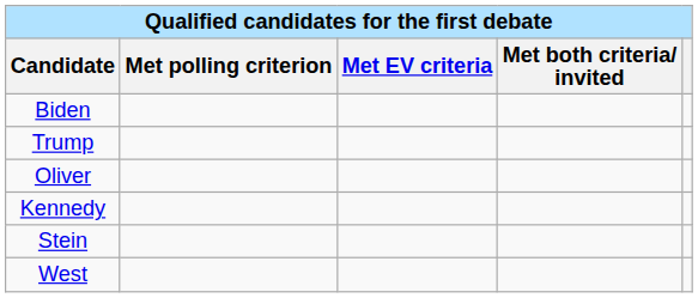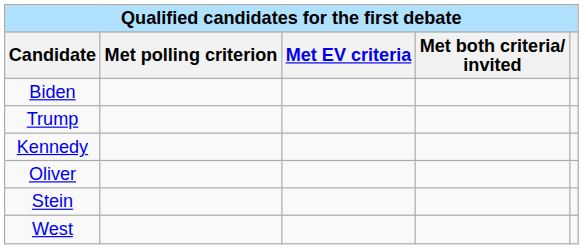rows swapped: Oliver <-> Kennedy
